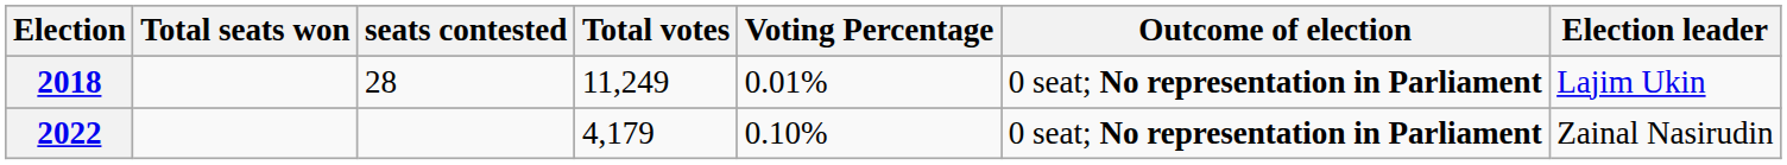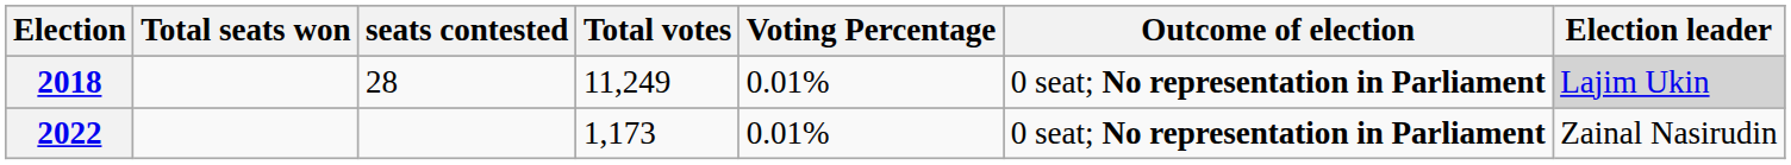2018 | Election leader: no background -> lightgrey background
2022 | Total votes: 4,179 -> 1,173
2022 | Voting Percentage: 0.10% -> 0.01%
